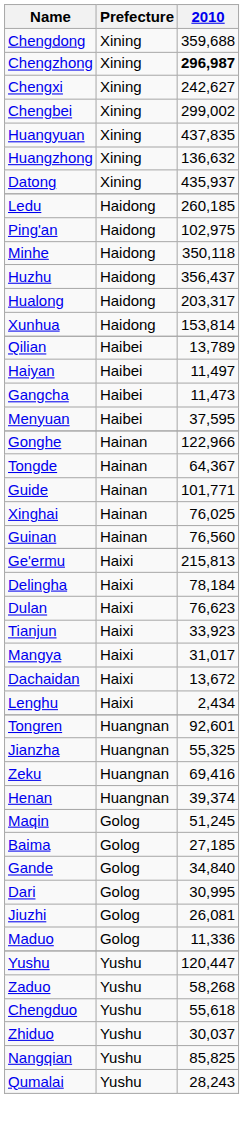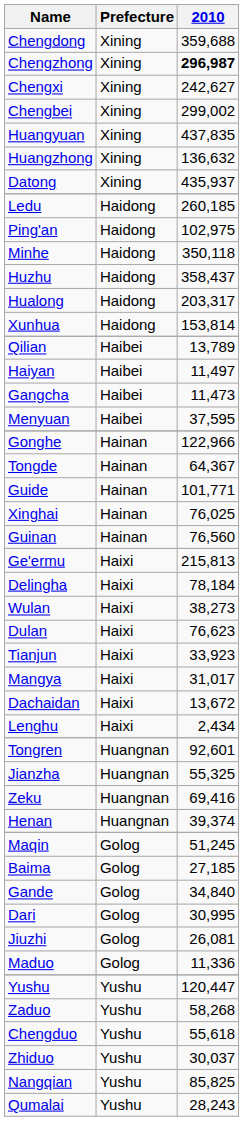Huzhu | 2010: 356,437 -> 358,437
+ row: Wulan | Haixi | 38,273
